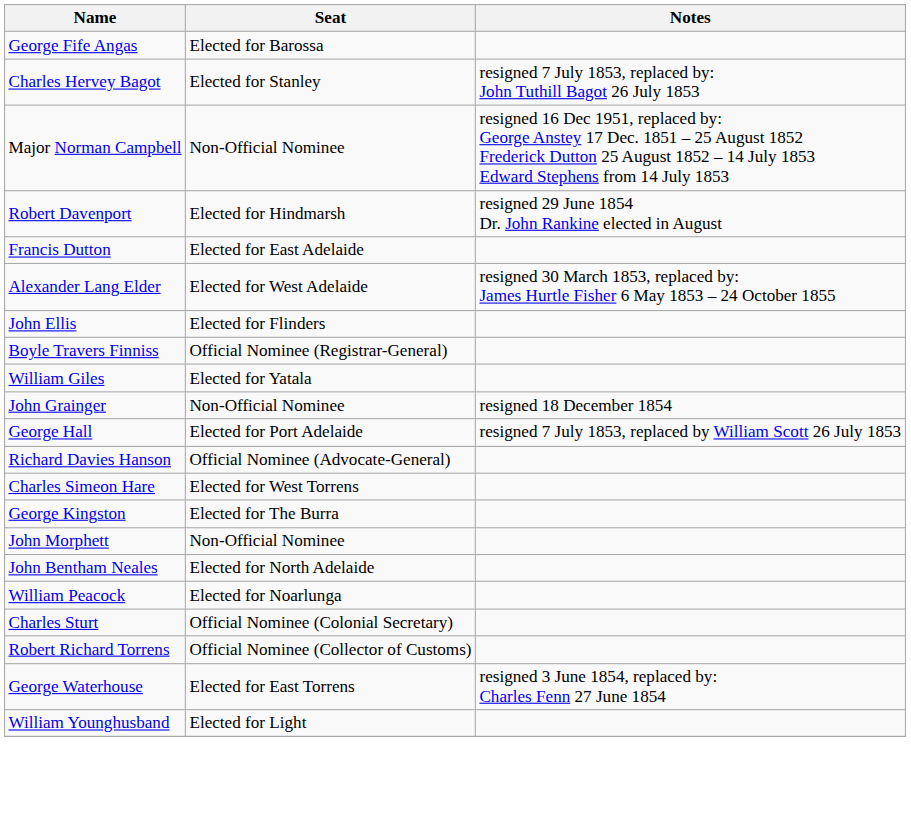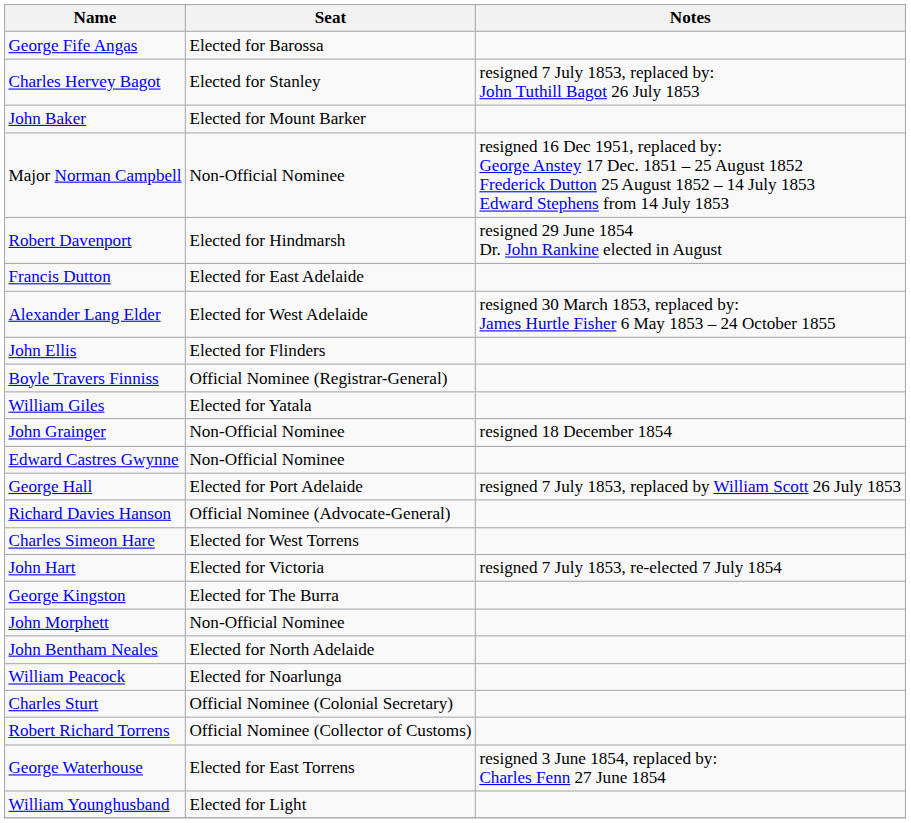+ row: John Baker | Elected for Mount Barker
+ row: Edward Castres Gwynne | Non-Official Nominee
+ row: John Hart | Elected for Victoria | resigned 7 July 1853, re-elected 7 July 1854
